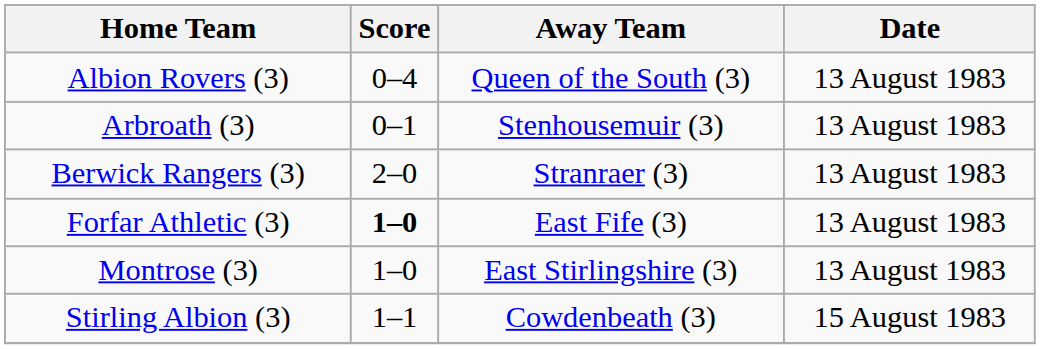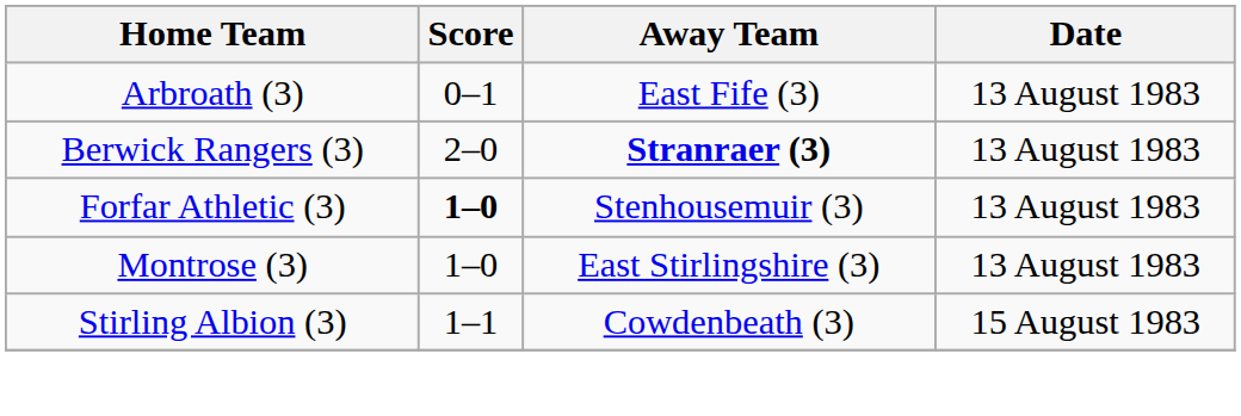- row: Albion Rovers (3) | 0–4 | Queen of the South (3) | 13 August 1983
Arbroath (3) | Away Team: Stenhousemuir (3) -> East Fife (3)
Berwick Rangers (3) | Away Team: normal -> bold
Forfar Athletic (3) | Away Team: East Fife (3) -> Stenhousemuir (3)
